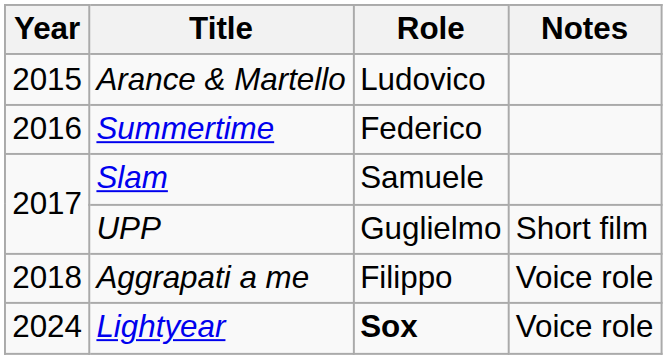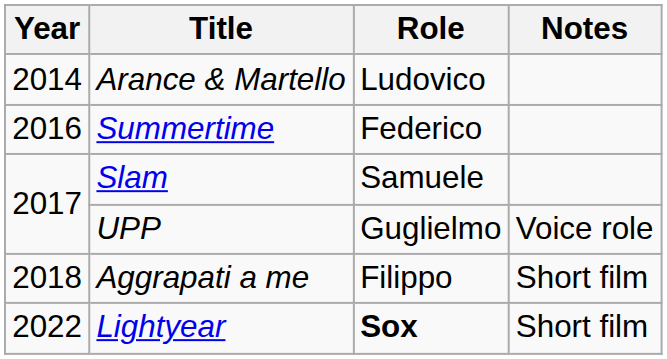Arance & Martello | Year: 2015 -> 2014
UPP | Notes: Short film -> Voice role
Aggrapati a me | Notes: Voice role -> Short film
Lightyear | Year: 2024 -> 2022
Lightyear | Notes: Voice role -> Short film
